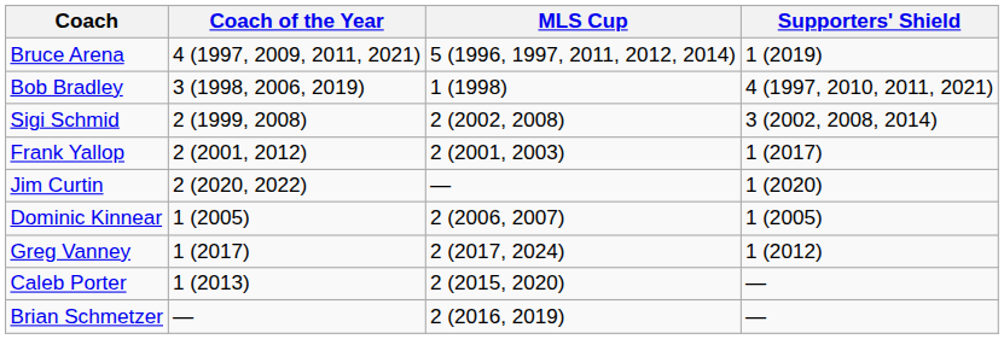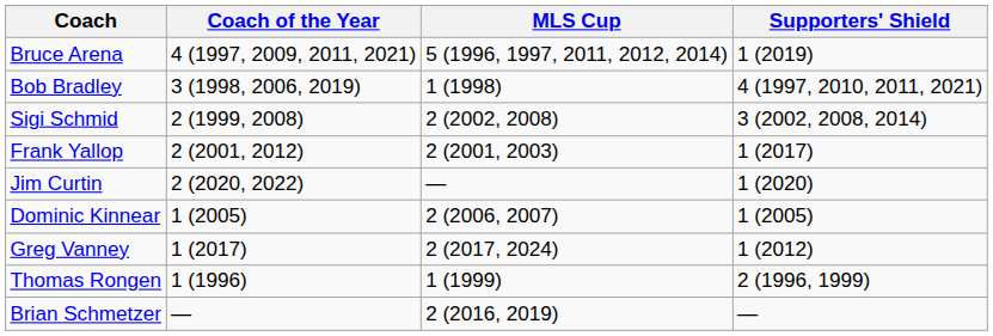- row: Caleb Porter | 1 (2013) | 2 (2015, 2020) | —
+ row: Thomas Rongen | 1 (1996) | 1 (1999) | 2 (1996, 1999)
